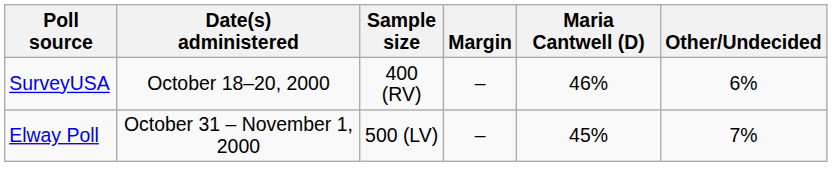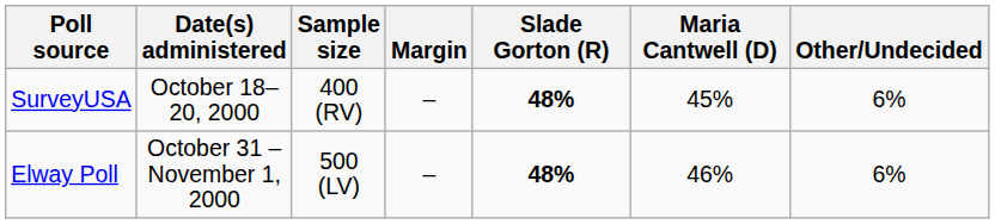+ column: Slade Gorton (R) | 48% | 48%
SurveyUSA | Maria Cantwell (D): 46% -> 45%
Elway Poll | Maria Cantwell (D): 45% -> 46%
Elway Poll | Other/Undecided: 7% -> 6%
